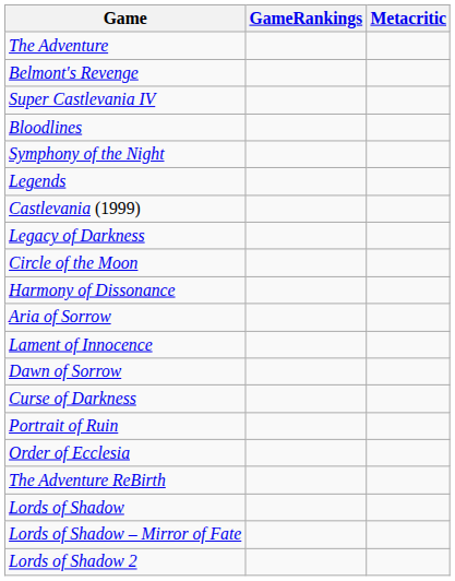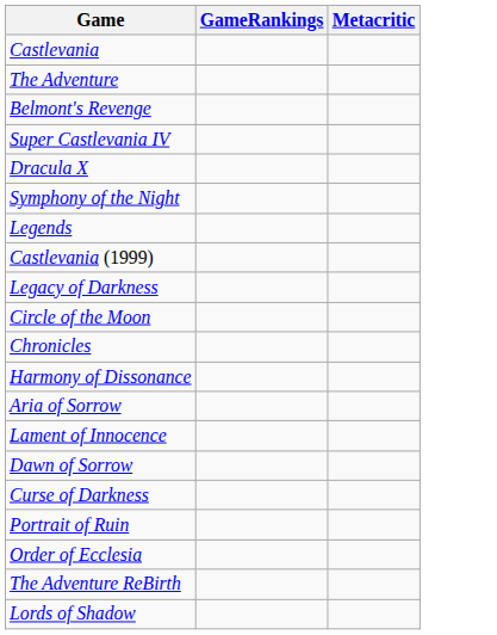+ row: Castlevania
- row: Bloodlines
+ row: Dracula X
+ row: Chronicles
- row: Lords of Shadow – Mirror of Fate
- row: Lords of Shadow 2
